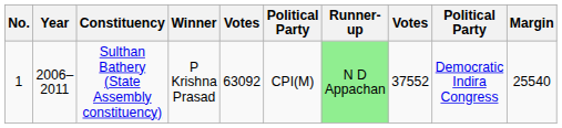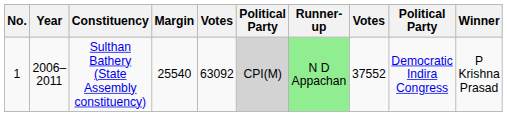columns swapped: Winner <-> Margin
Sulthan Bathery (State Assembly constituency) | column 6: no background -> lightgrey background
